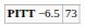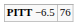PITT −6.5 | column 2: 73 -> 76
